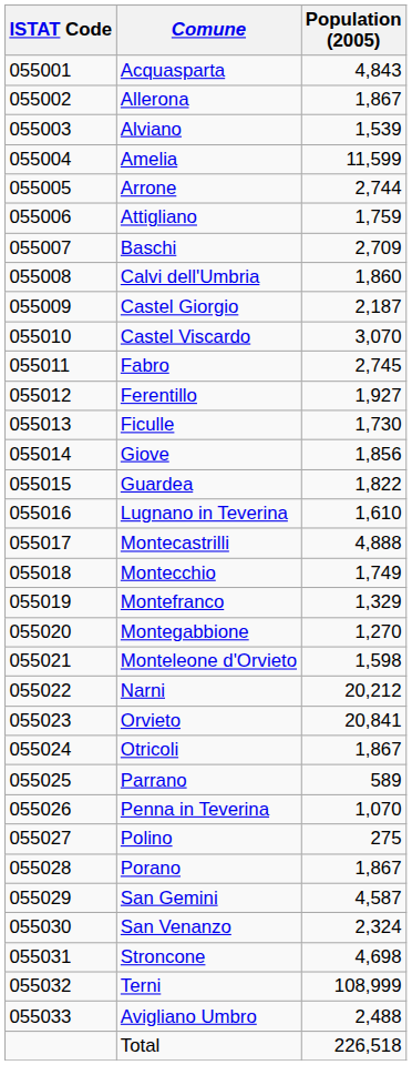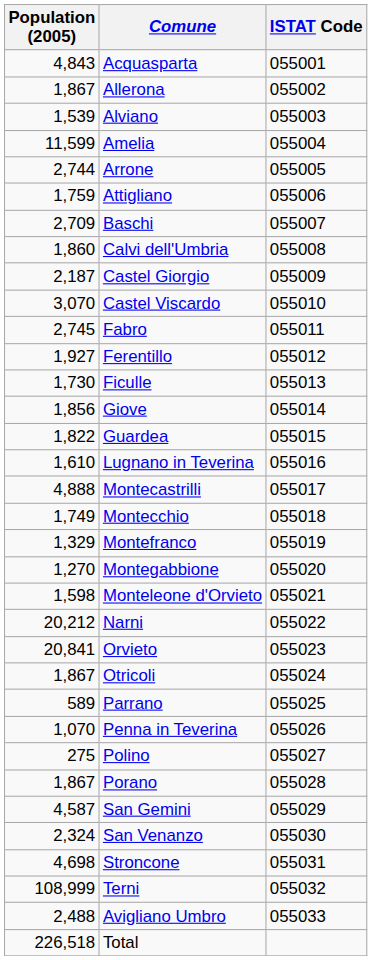columns swapped: ISTAT Code <-> Population (2005)
